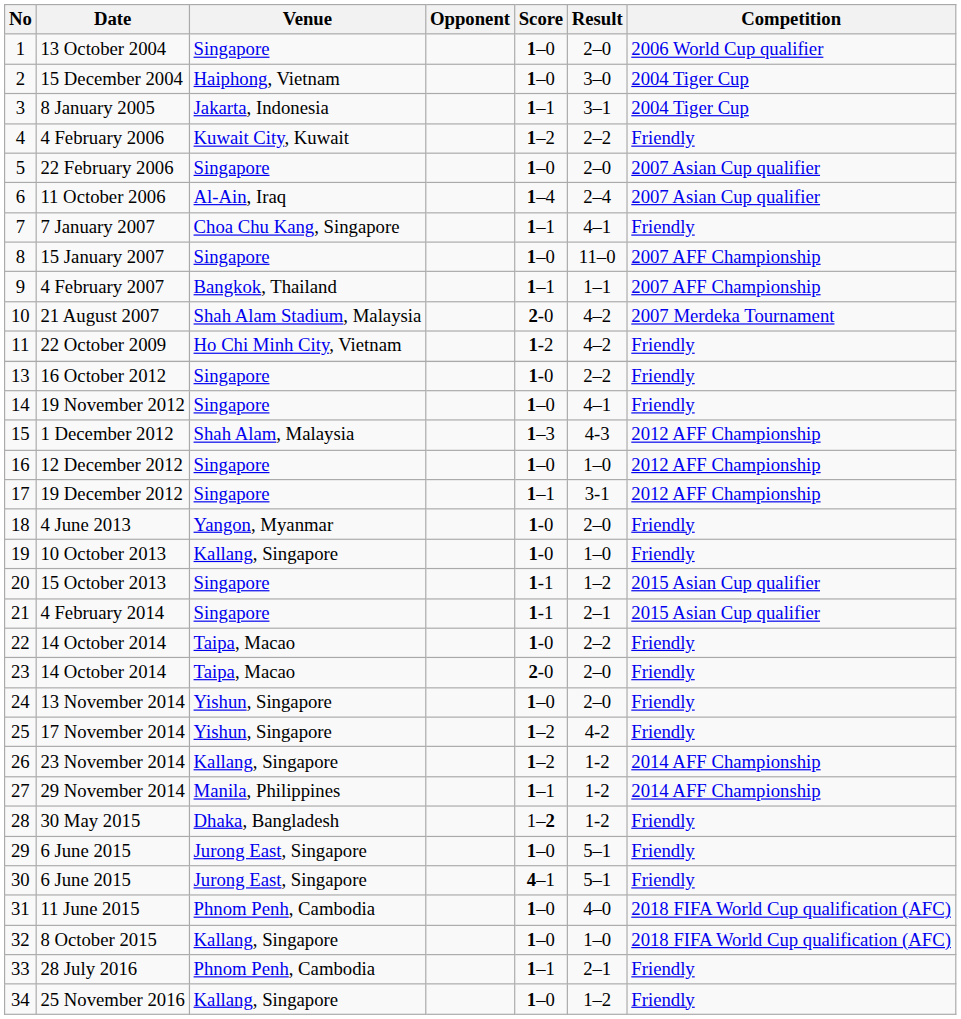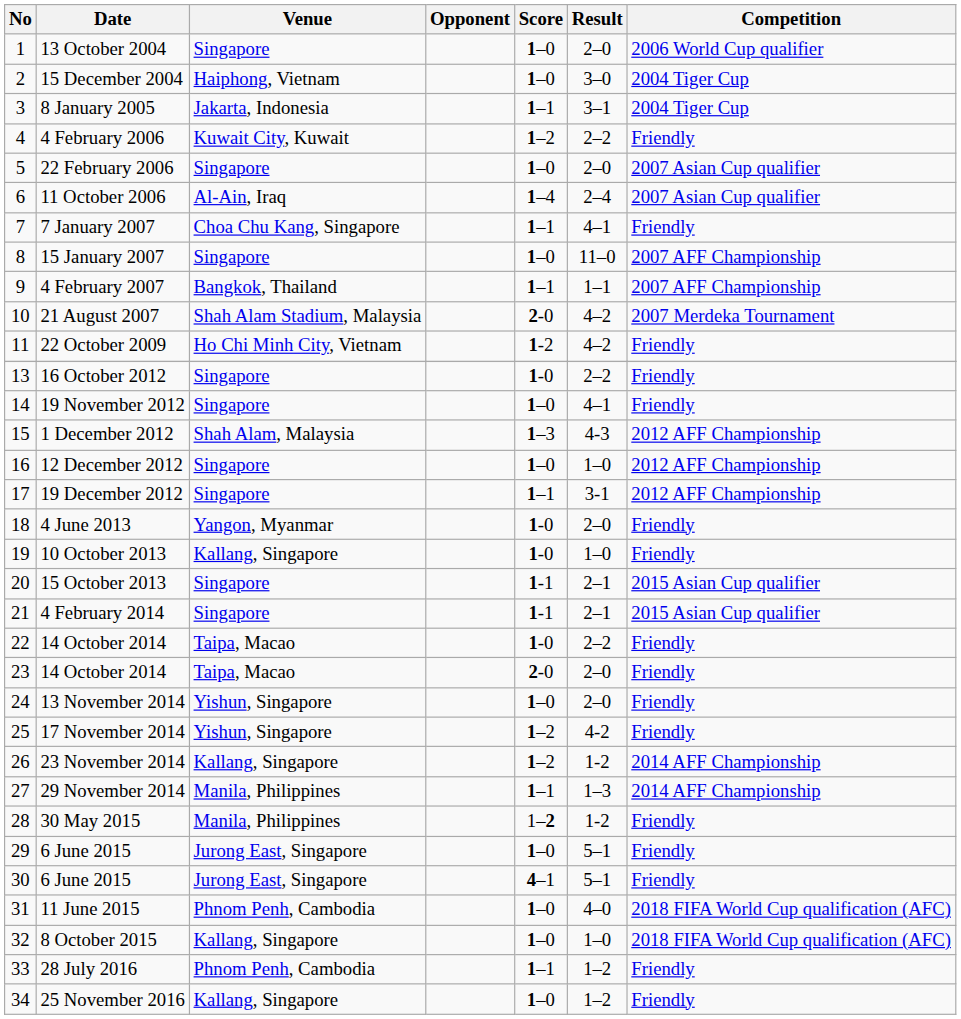15 October 2013 | Result: 1–2 -> 2–1
29 November 2014 | Result: 1-2 -> 1–3
30 May 2015 | Venue: Dhaka, Bangladesh -> Manila, Philippines
28 July 2016 | Result: 2–1 -> 1–2
